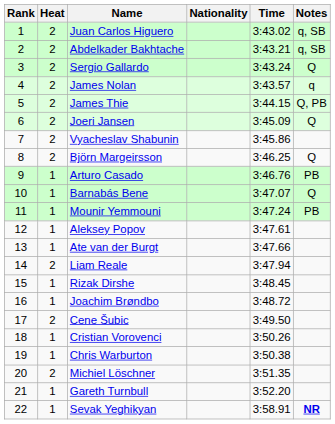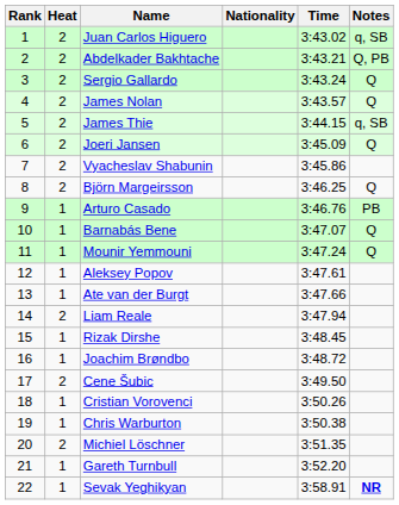Abdelkader Bakhtache | Notes: q, SB -> Q, PB
James Nolan | Notes: q -> Q
James Thie | Notes: Q, PB -> q, SB
Mounir Yemmouni | Notes: PB -> Q
